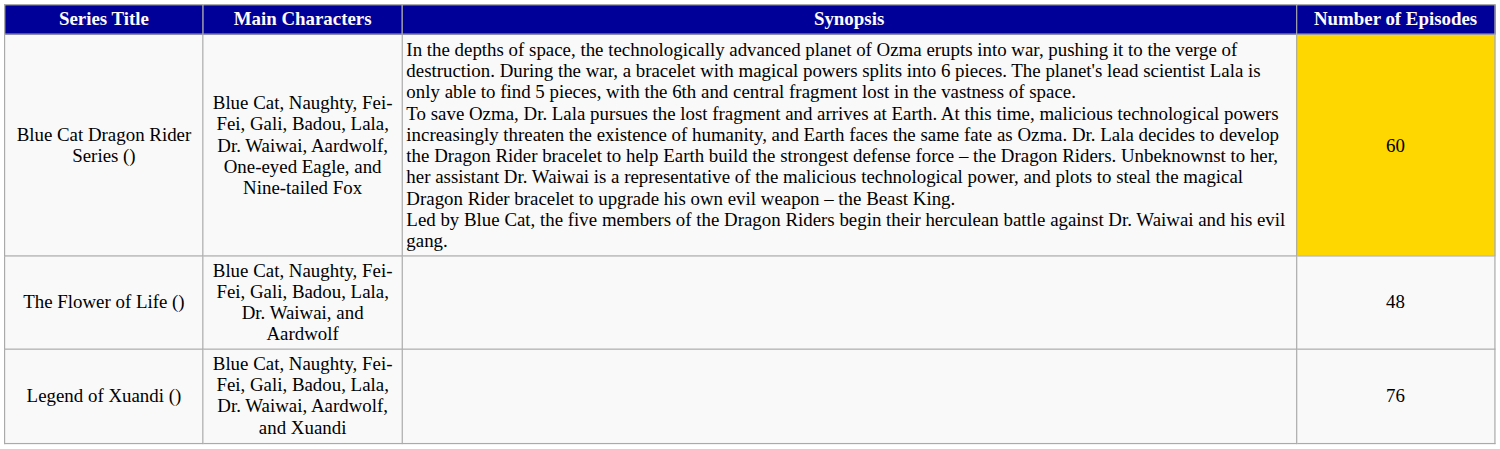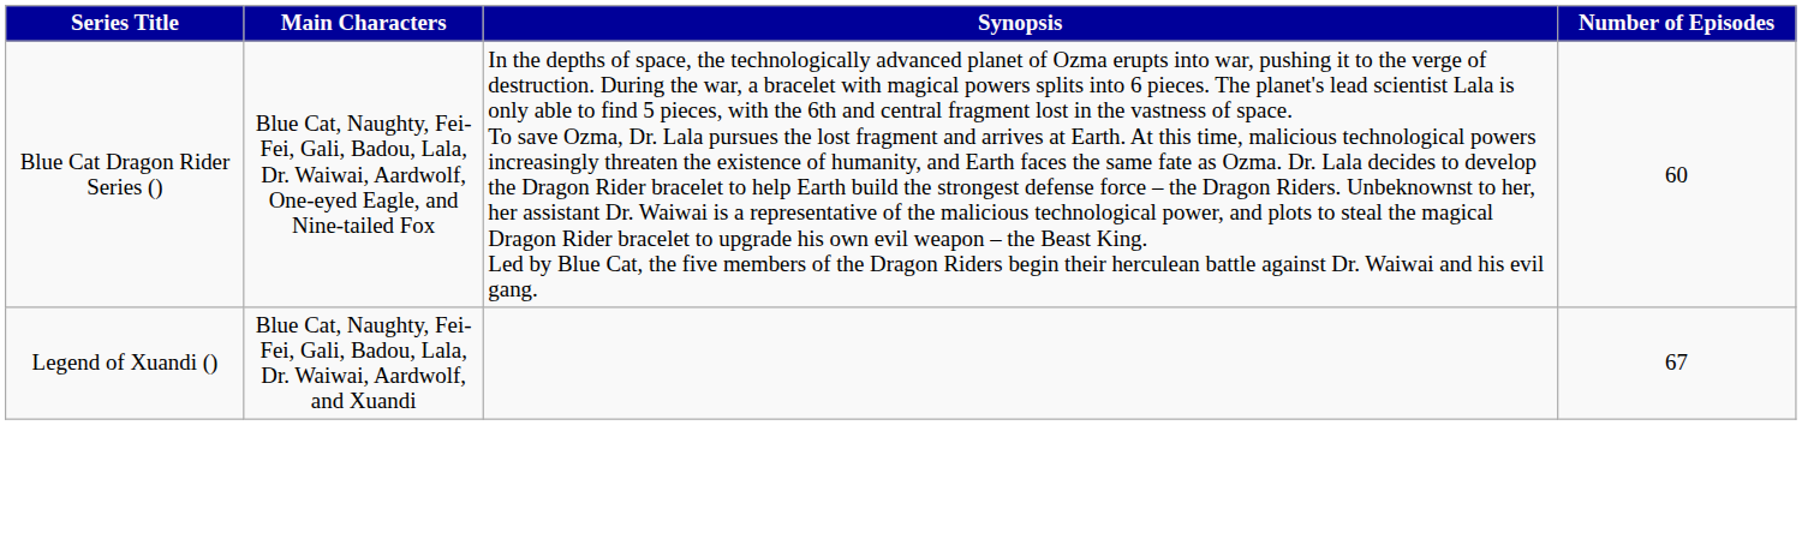Blue Cat Dragon Rider Series () | Number of Episodes: gold background -> no background
- row: The Flower of Life () | Blue Cat, Naughty, Fei-Fei, Gali, Badou, Lala, Dr. Waiwai, and Aardwolf | 48
Legend of Xuandi () | Number of Episodes: 76 -> 67
